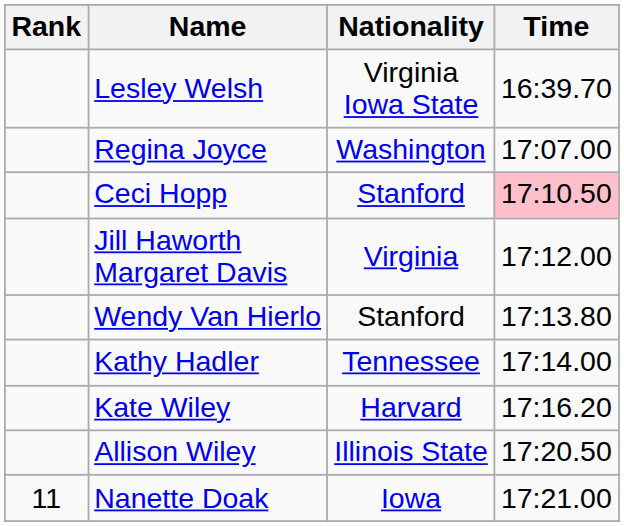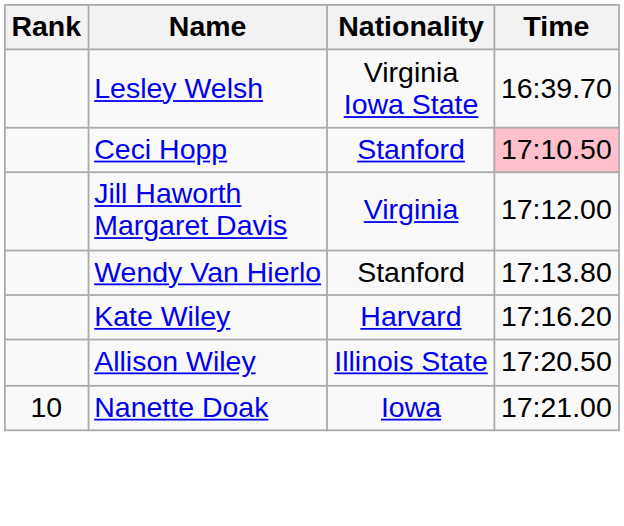- row: Regina Joyce | Washington | 17:07.00
- row: Kathy Hadler | Tennessee | 17:14.00
Nanette Doak | Rank: 11 -> 10
